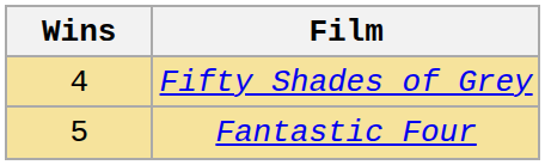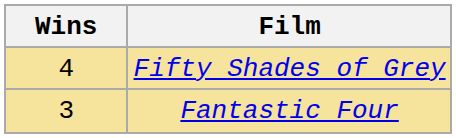Fantastic Four | Wins: 5 -> 3
